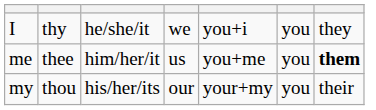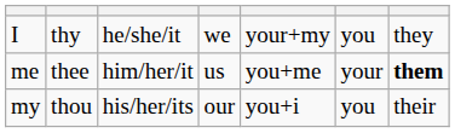I | column 5: you+i -> your+my
me | column 6: you -> your
my | column 5: your+my -> you+i
